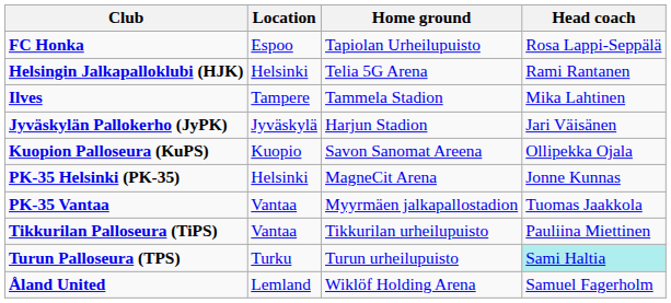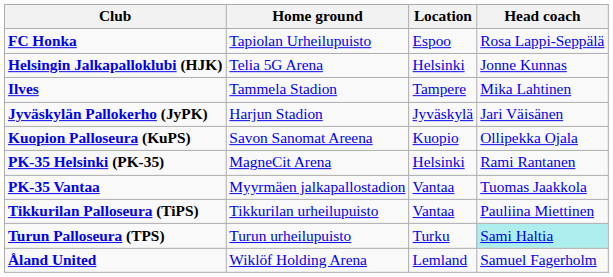columns swapped: Location <-> Home ground
Helsingin Jalkapalloklubi (HJK) | Head coach: Rami Rantanen -> Jonne Kunnas
PK-35 Helsinki (PK-35) | Head coach: Jonne Kunnas -> Rami Rantanen
